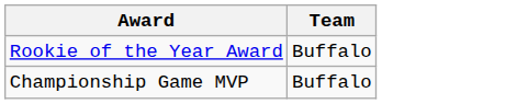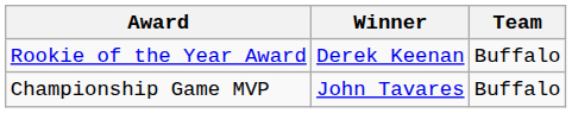+ column: Winner | Derek Keenan | John Tavares
